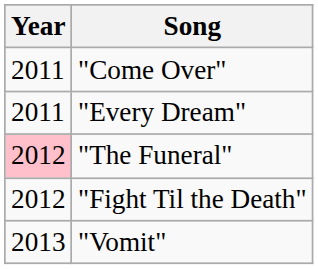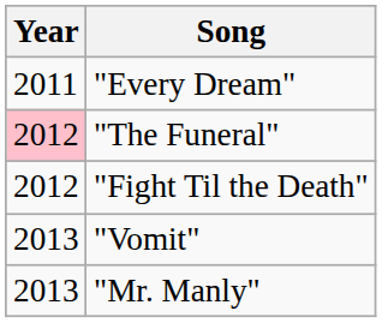- row: 2011 | "Come Over"
+ row: 2013 | "Mr. Manly"
